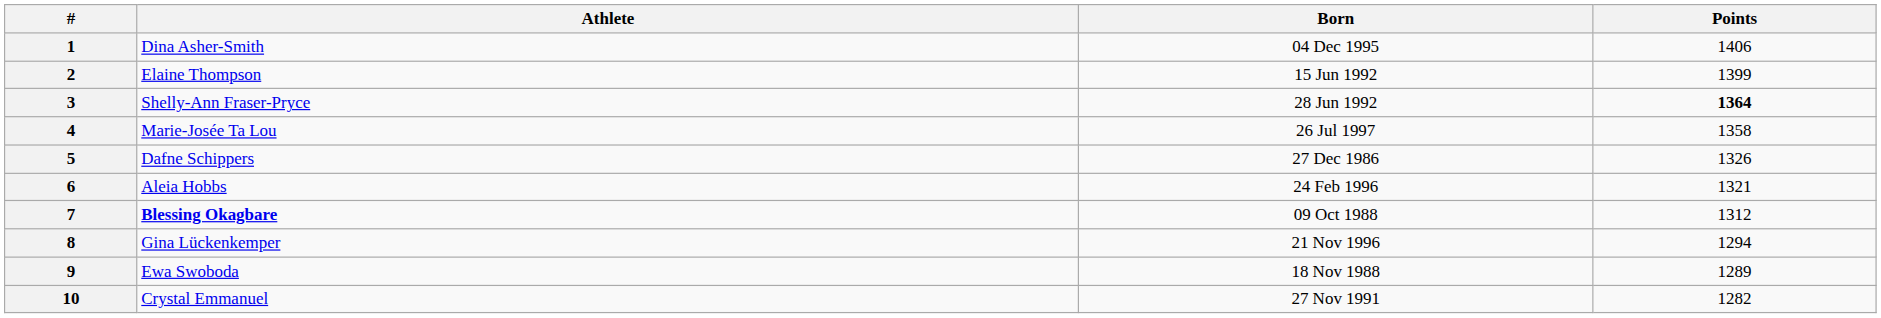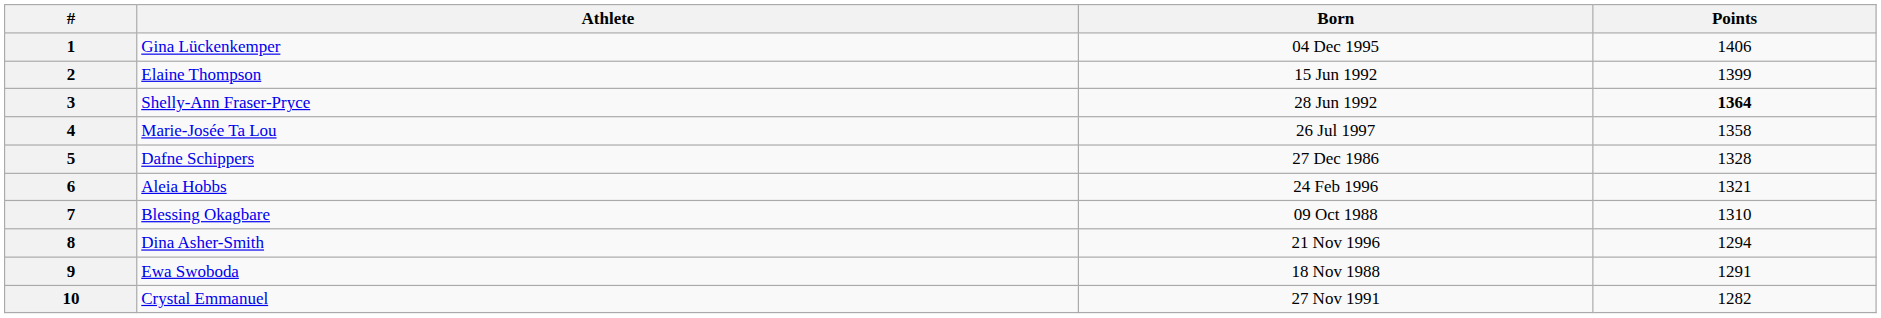1 | Athlete: Dina Asher-Smith -> Gina Lückenkemper
5 | Points: 1326 -> 1328
7 | Athlete: bold -> normal
7 | Points: 1312 -> 1310
8 | Athlete: Gina Lückenkemper -> Dina Asher-Smith
9 | Points: 1289 -> 1291
